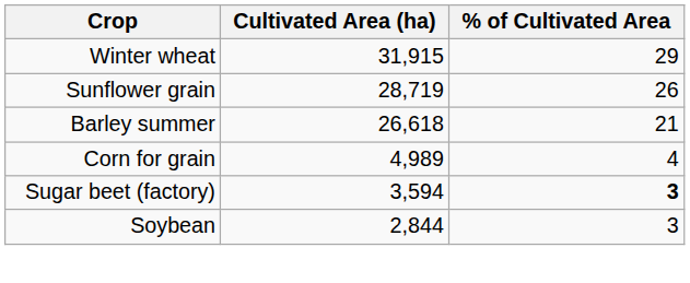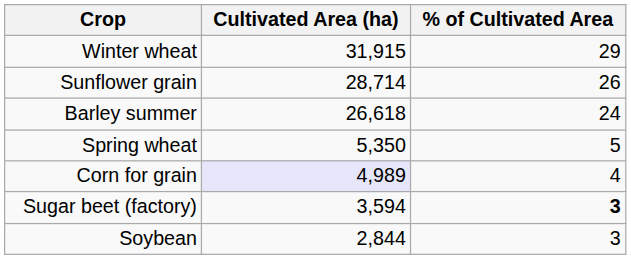Sunflower grain | Cultivated Area (ha): 28,719 -> 28,714
Barley summer | % of Cultivated Area: 21 -> 24
+ row: Spring wheat | 5,350 | 5
Corn for grain | Cultivated Area (ha): no background -> lavender background
